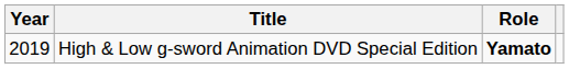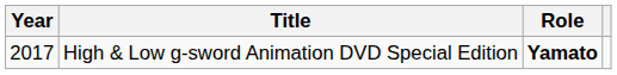High & Low g-sword Animation DVD Special Edition | Year: 2019 -> 2017
